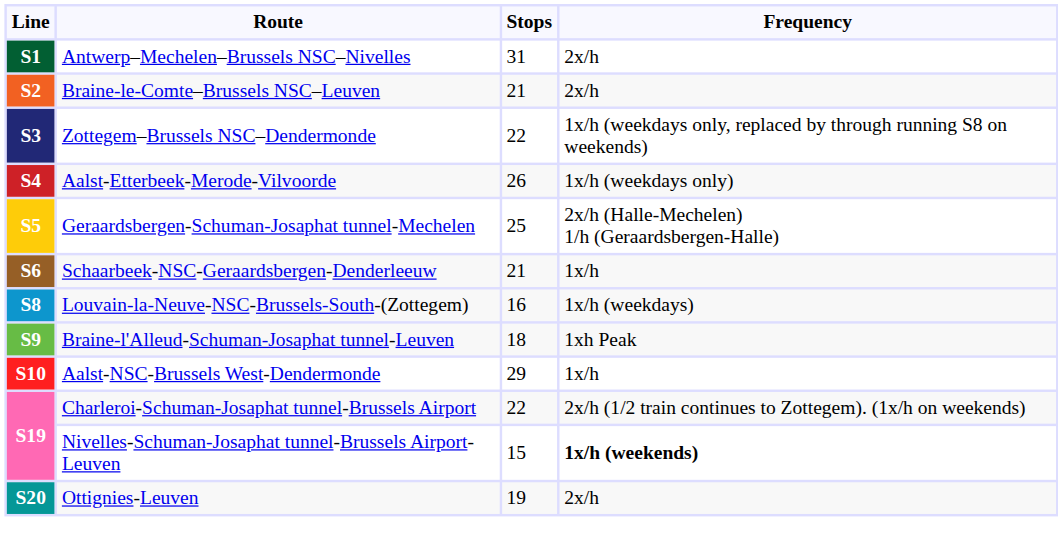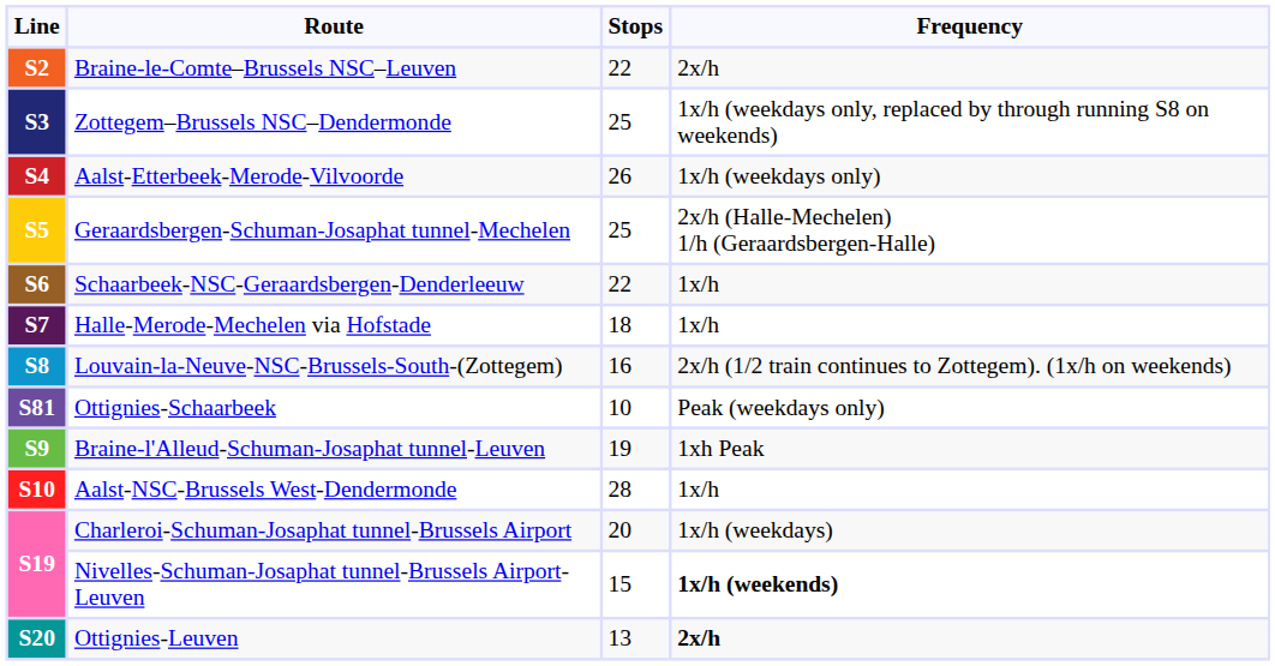- row: S1 | Antwerp–Mechelen–Brussels NSC–Nivelles | 31 | 2x/h
Braine-le-Comte–Brussels NSC–Leuven | Stops: 21 -> 22
Zottegem–Brussels NSC–Dendermonde | Stops: 22 -> 25
Schaarbeek-NSC-Geraardsbergen-Denderleeuw | Stops: 21 -> 22
+ row: S7 | Halle-Merode-Mechelen via Hofstade | 18 | 1x/h
Louvain-la-Neuve-NSC-Brussels-South-(Zottegem) | Frequency: 1x/h (weekdays) -> 2x/h (1/2 train continues to Zottegem). (1x/h on weekends)
+ row: S81 | Ottignies-Schaarbeek | 10 | Peak (weekdays only)
Braine-l'Alleud-Schuman-Josaphat tunnel-Leuven | Stops: 18 -> 19
Aalst-NSC-Brussels West-Dendermonde | Stops: 29 -> 28
Charleroi-Schuman-Josaphat tunnel-Brussels Airport | Stops: 22 -> 20
Charleroi-Schuman-Josaphat tunnel-Brussels Airport | Frequency: 2x/h (1/2 train continues to Zottegem). (1x/h on weekends) -> 1x/h (weekdays)
Ottignies-Leuven | Stops: 19 -> 13
Ottignies-Leuven | Frequency: normal -> bold
